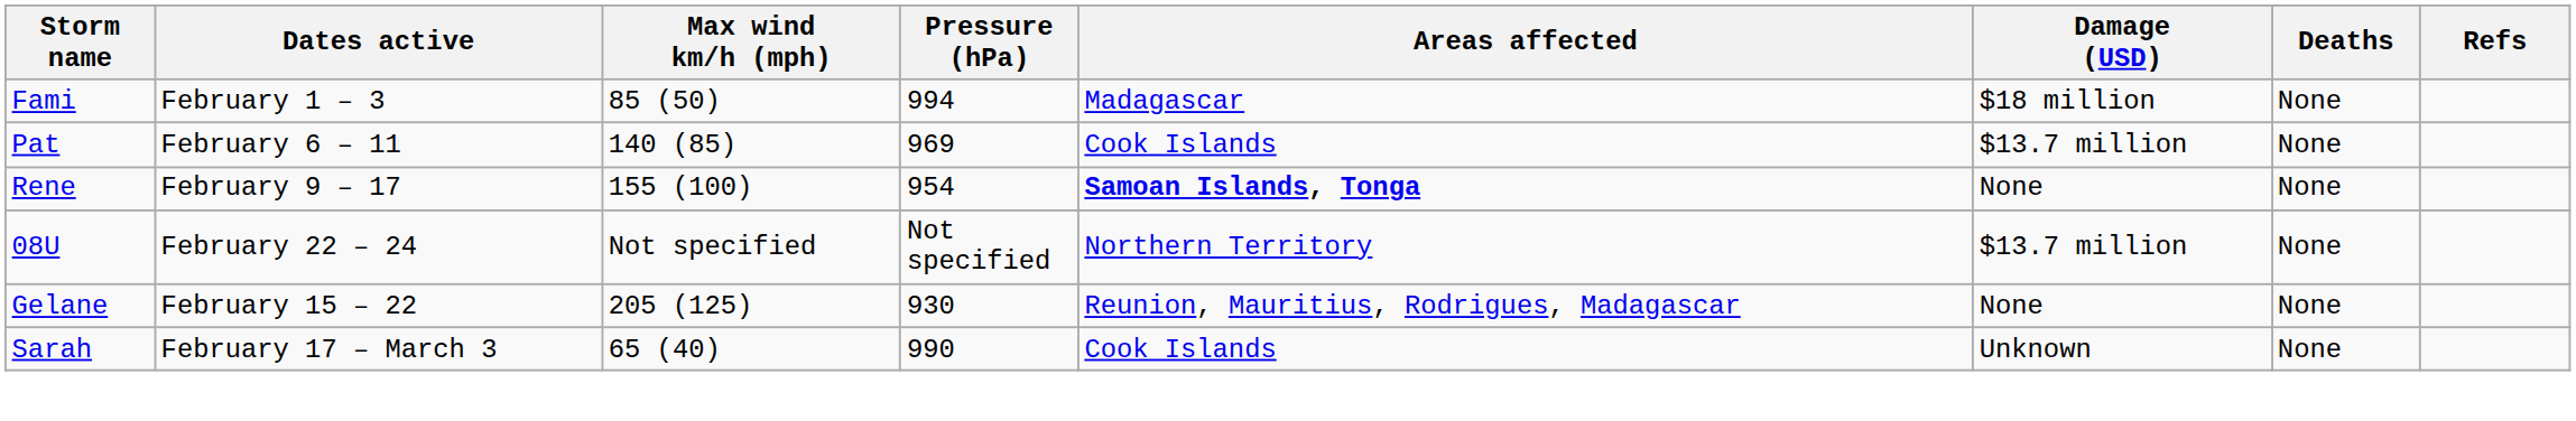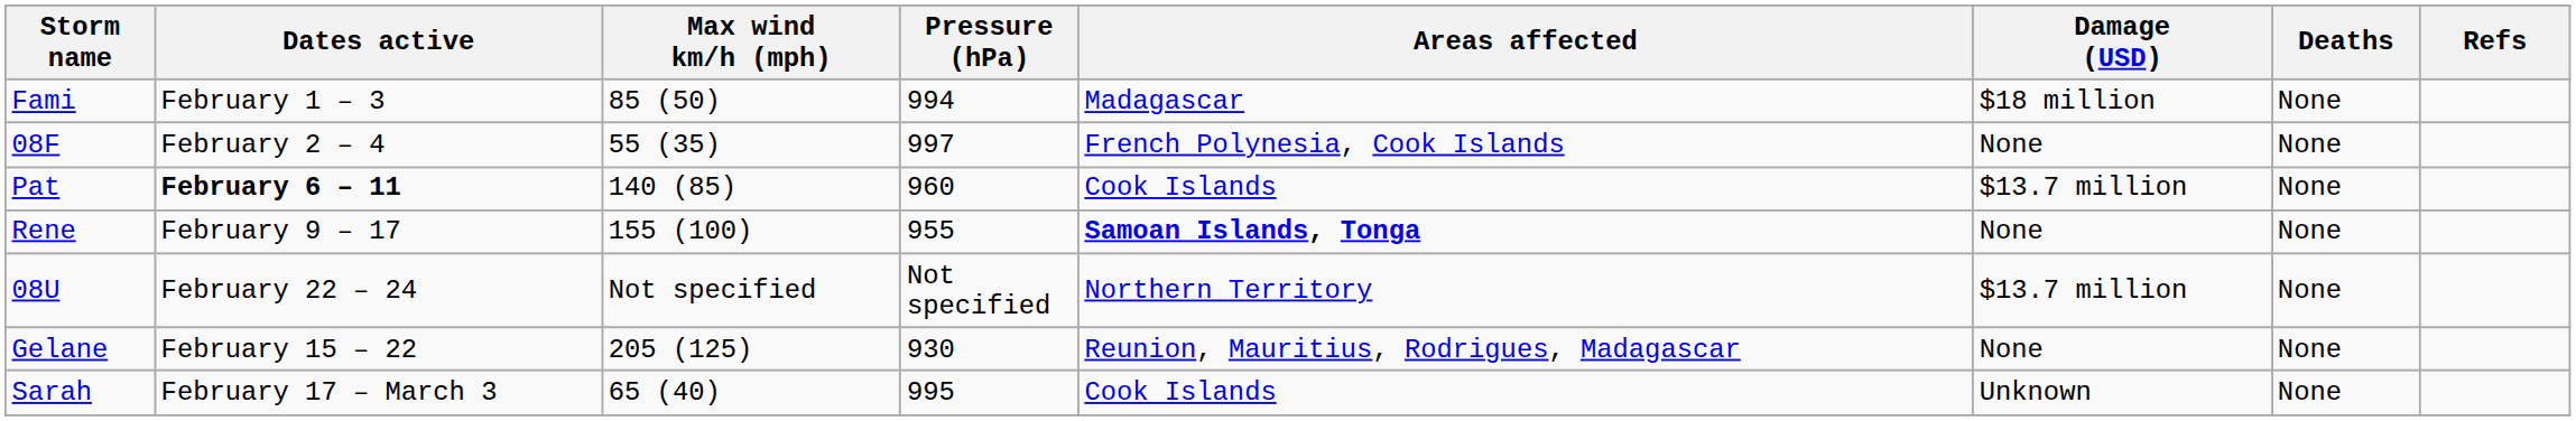+ row: 08F | February 2 – 4 | 55 (35) | 997 | French Polynesia, Cook Islands | None | None
Pat | Dates active: normal -> bold
Pat | Pressure (hPa): 969 -> 960
Rene | Pressure (hPa): 954 -> 955
Sarah | Pressure (hPa): 990 -> 995
